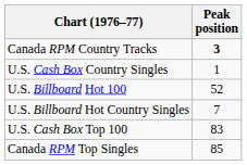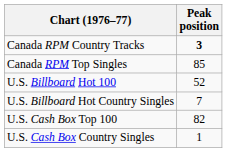rows swapped: Canada RPM Top Singles <-> U.S. Cash Box Country Singles
U.S. Cash Box Top 100 | Peak position: 83 -> 82
